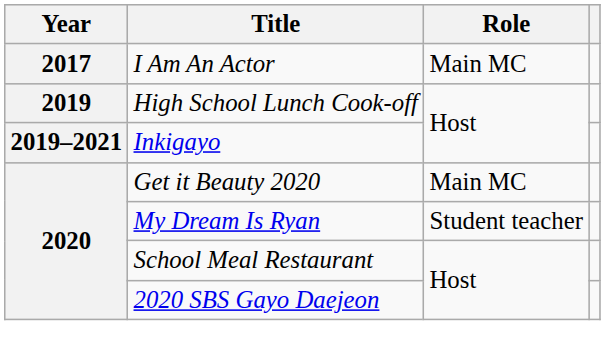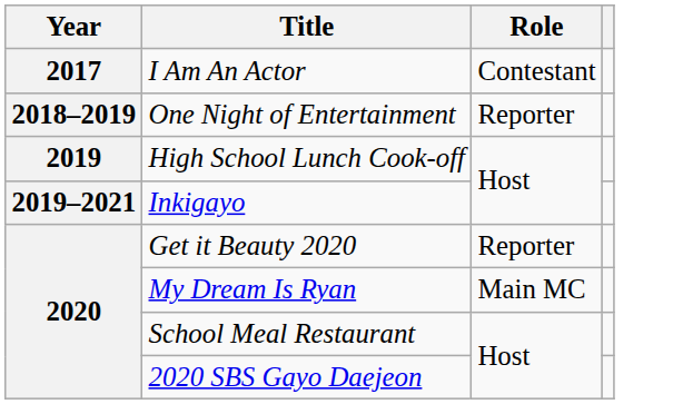I Am An Actor | Role: Main MC -> Contestant
+ row: 2018–2019 | One Night of Entertainment | Reporter
Get it Beauty 2020 | Role: Main MC -> Reporter
My Dream Is Ryan | Role: Student teacher -> Main MC
